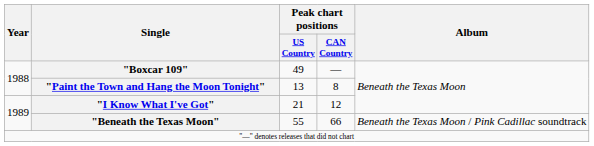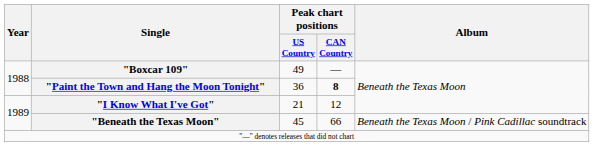"Paint the Town and Hang the Moon Tonight" | Peak chart positions / US Country: 13 -> 36
"Paint the Town and Hang the Moon Tonight" | Peak chart positions / CAN Country: normal -> bold
"Beneath the Texas Moon" | Peak chart positions / US Country: 55 -> 45
